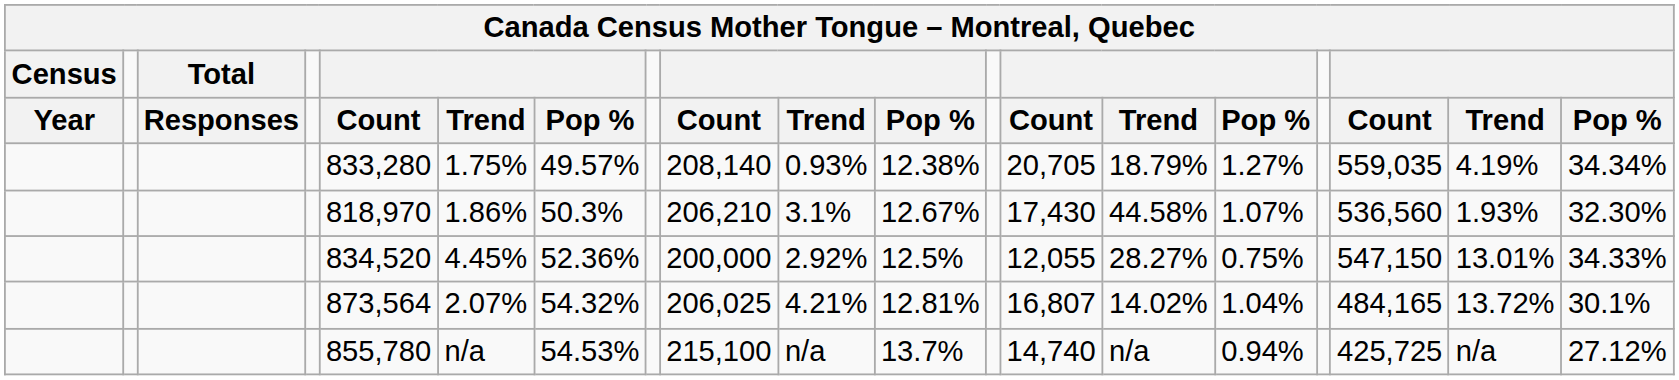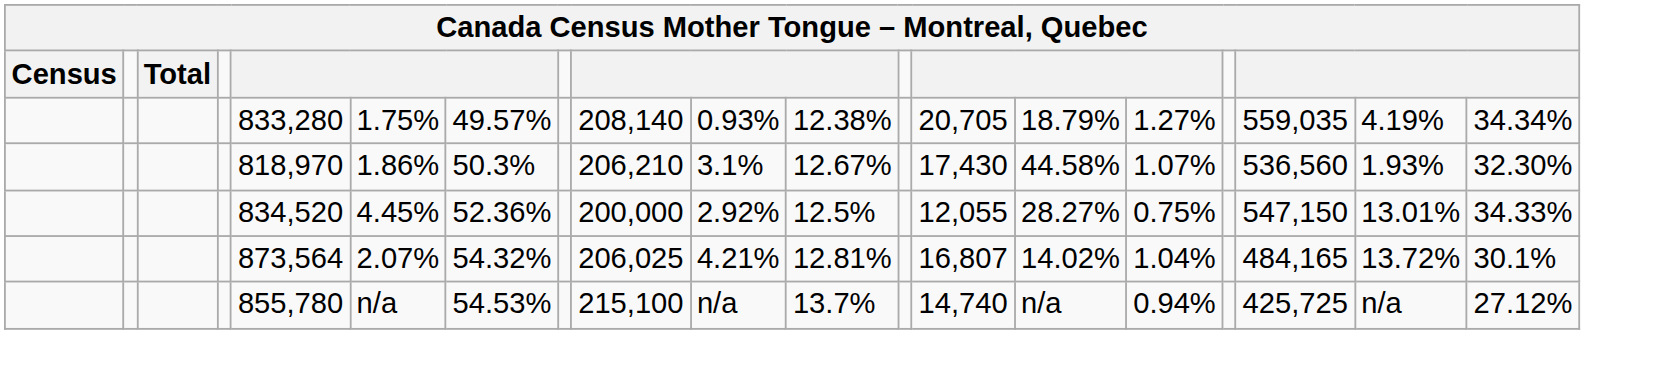- row: Year | Responses | Count | Trend | Pop % | Count | Trend | Pop % | Count | Trend | Pop % | Count | Trend | Pop %
